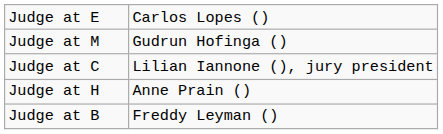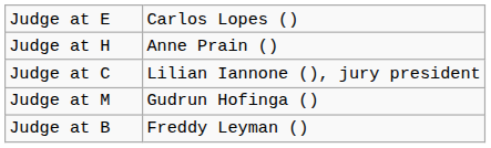rows swapped: Judge at H <-> Judge at M
